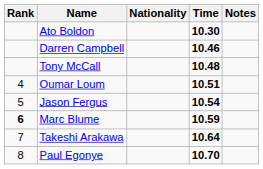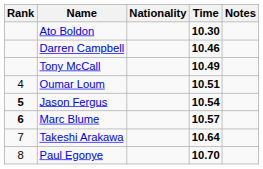Tony McCall | Time: 10.48 -> 10.49
Jason Fergus | Rank: normal -> bold
Marc Blume | Time: 10.59 -> 10.57
